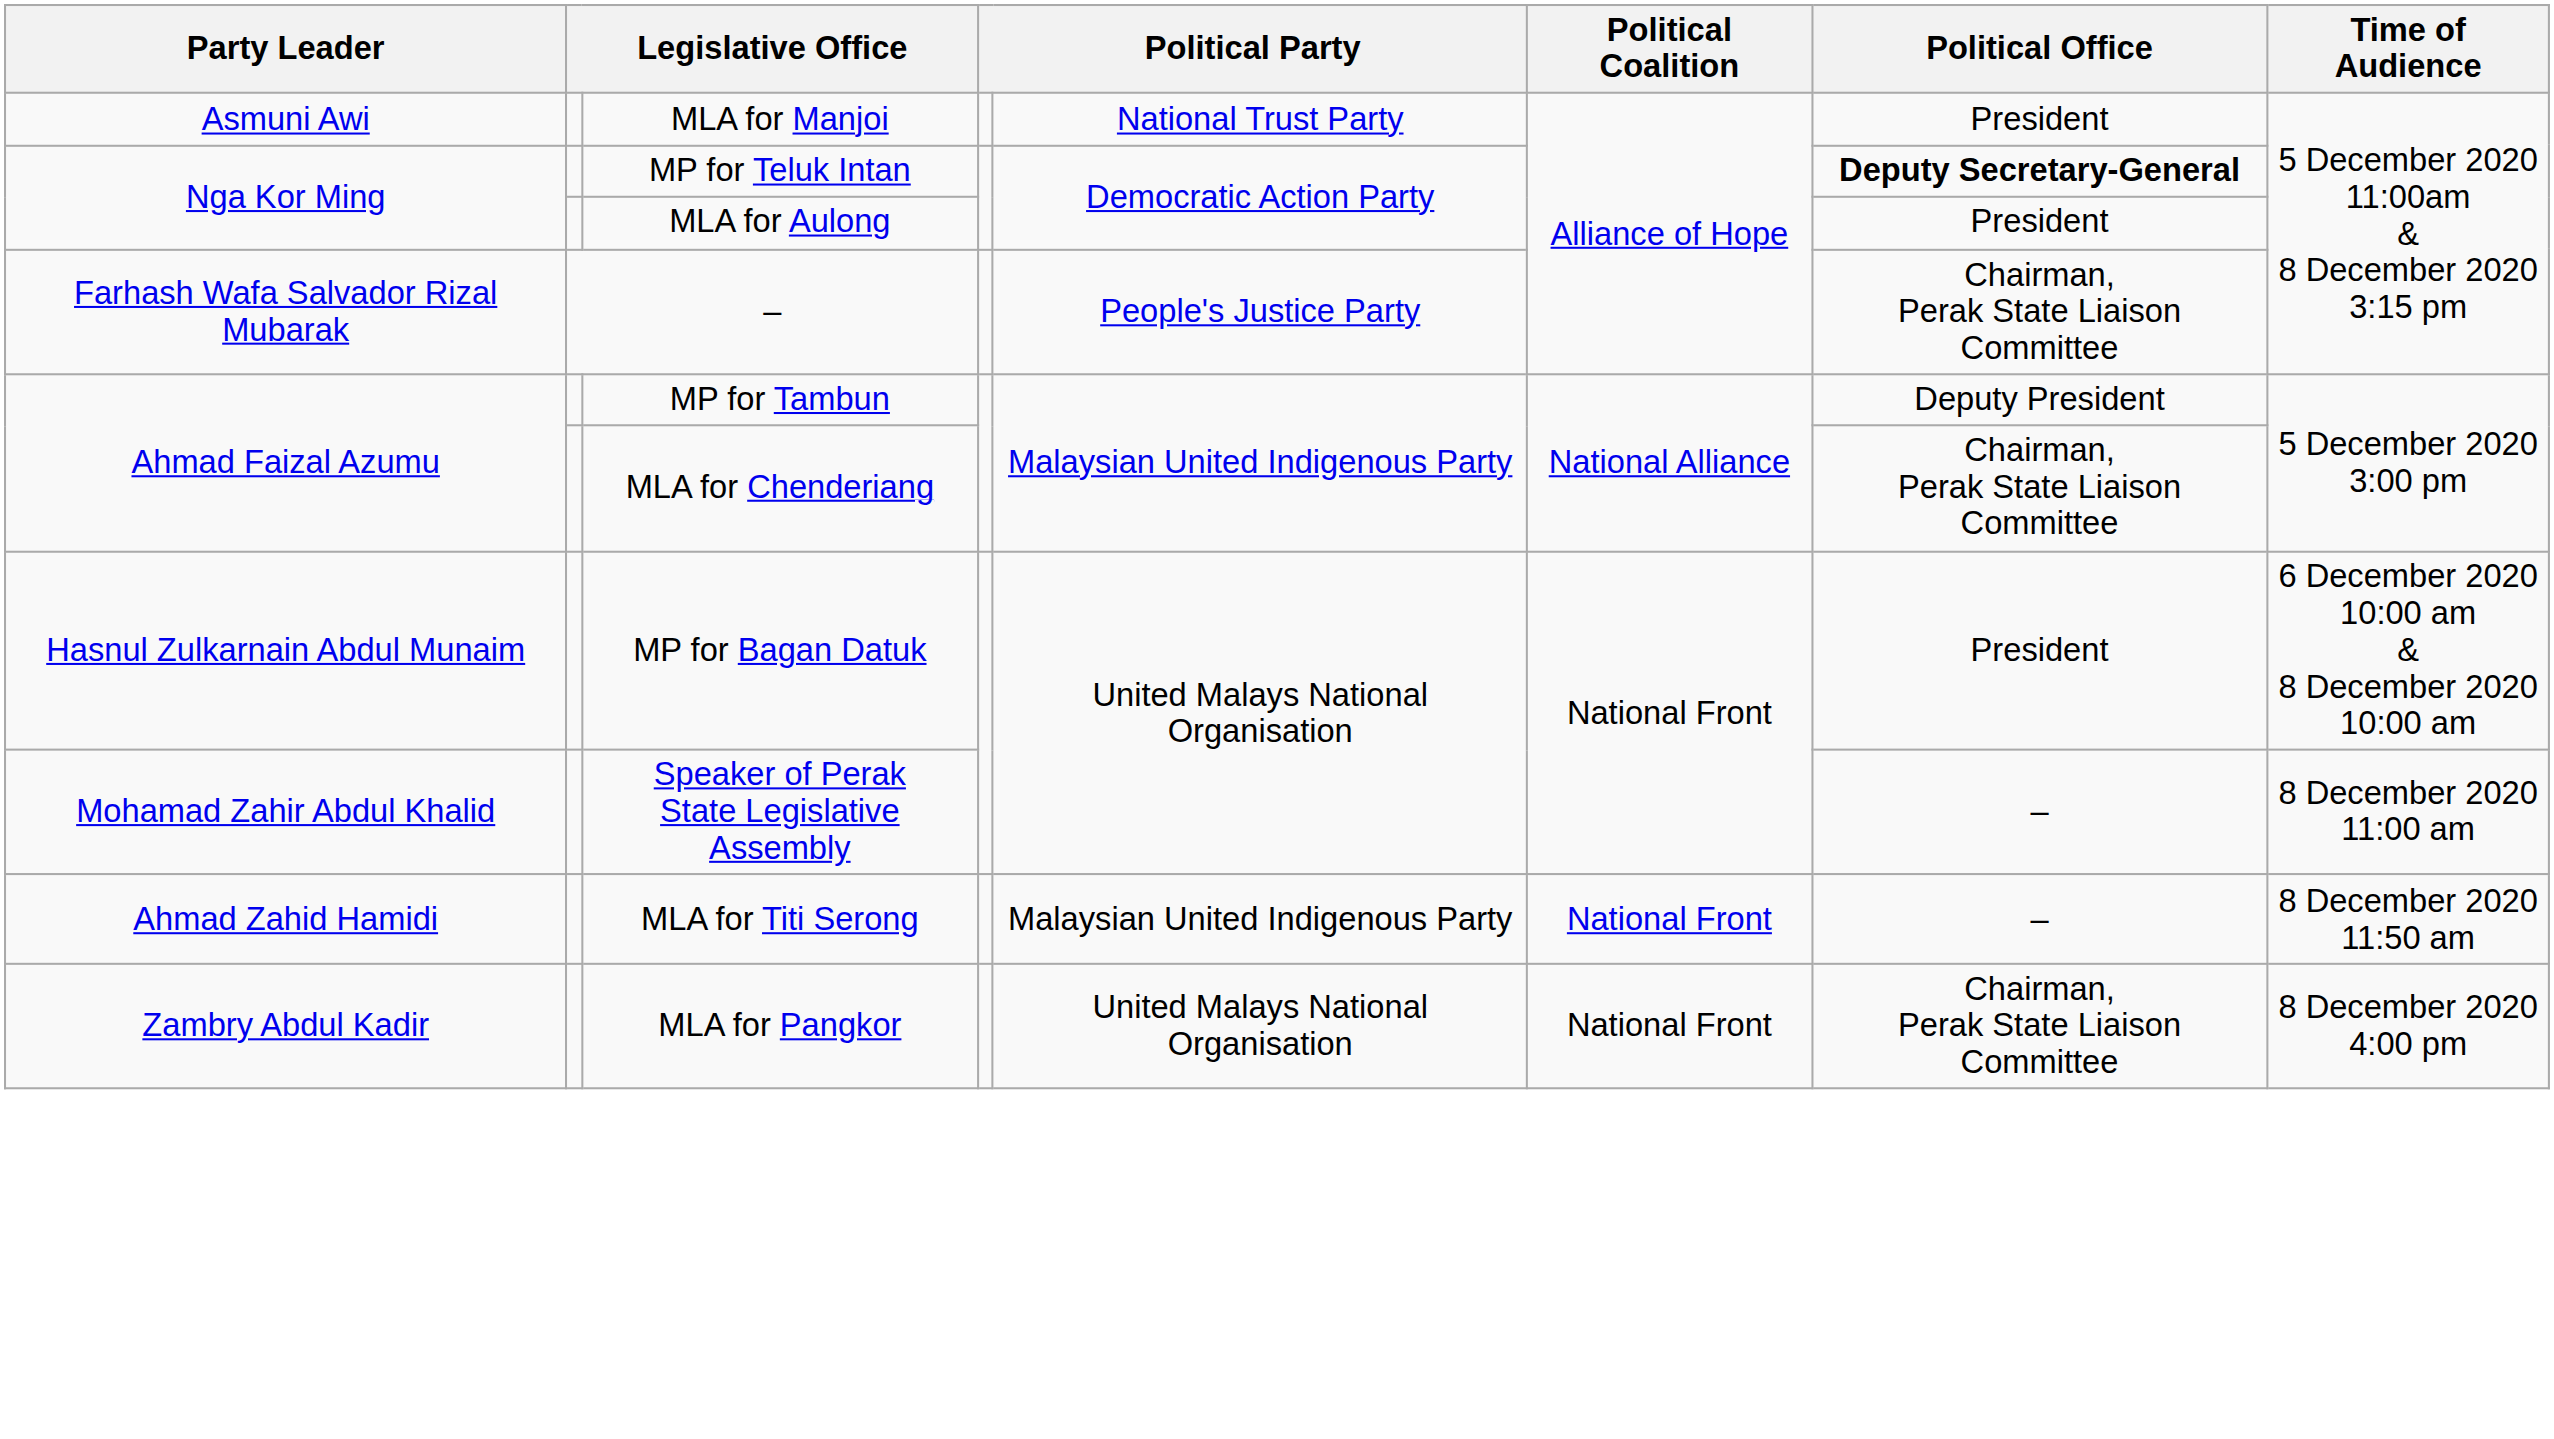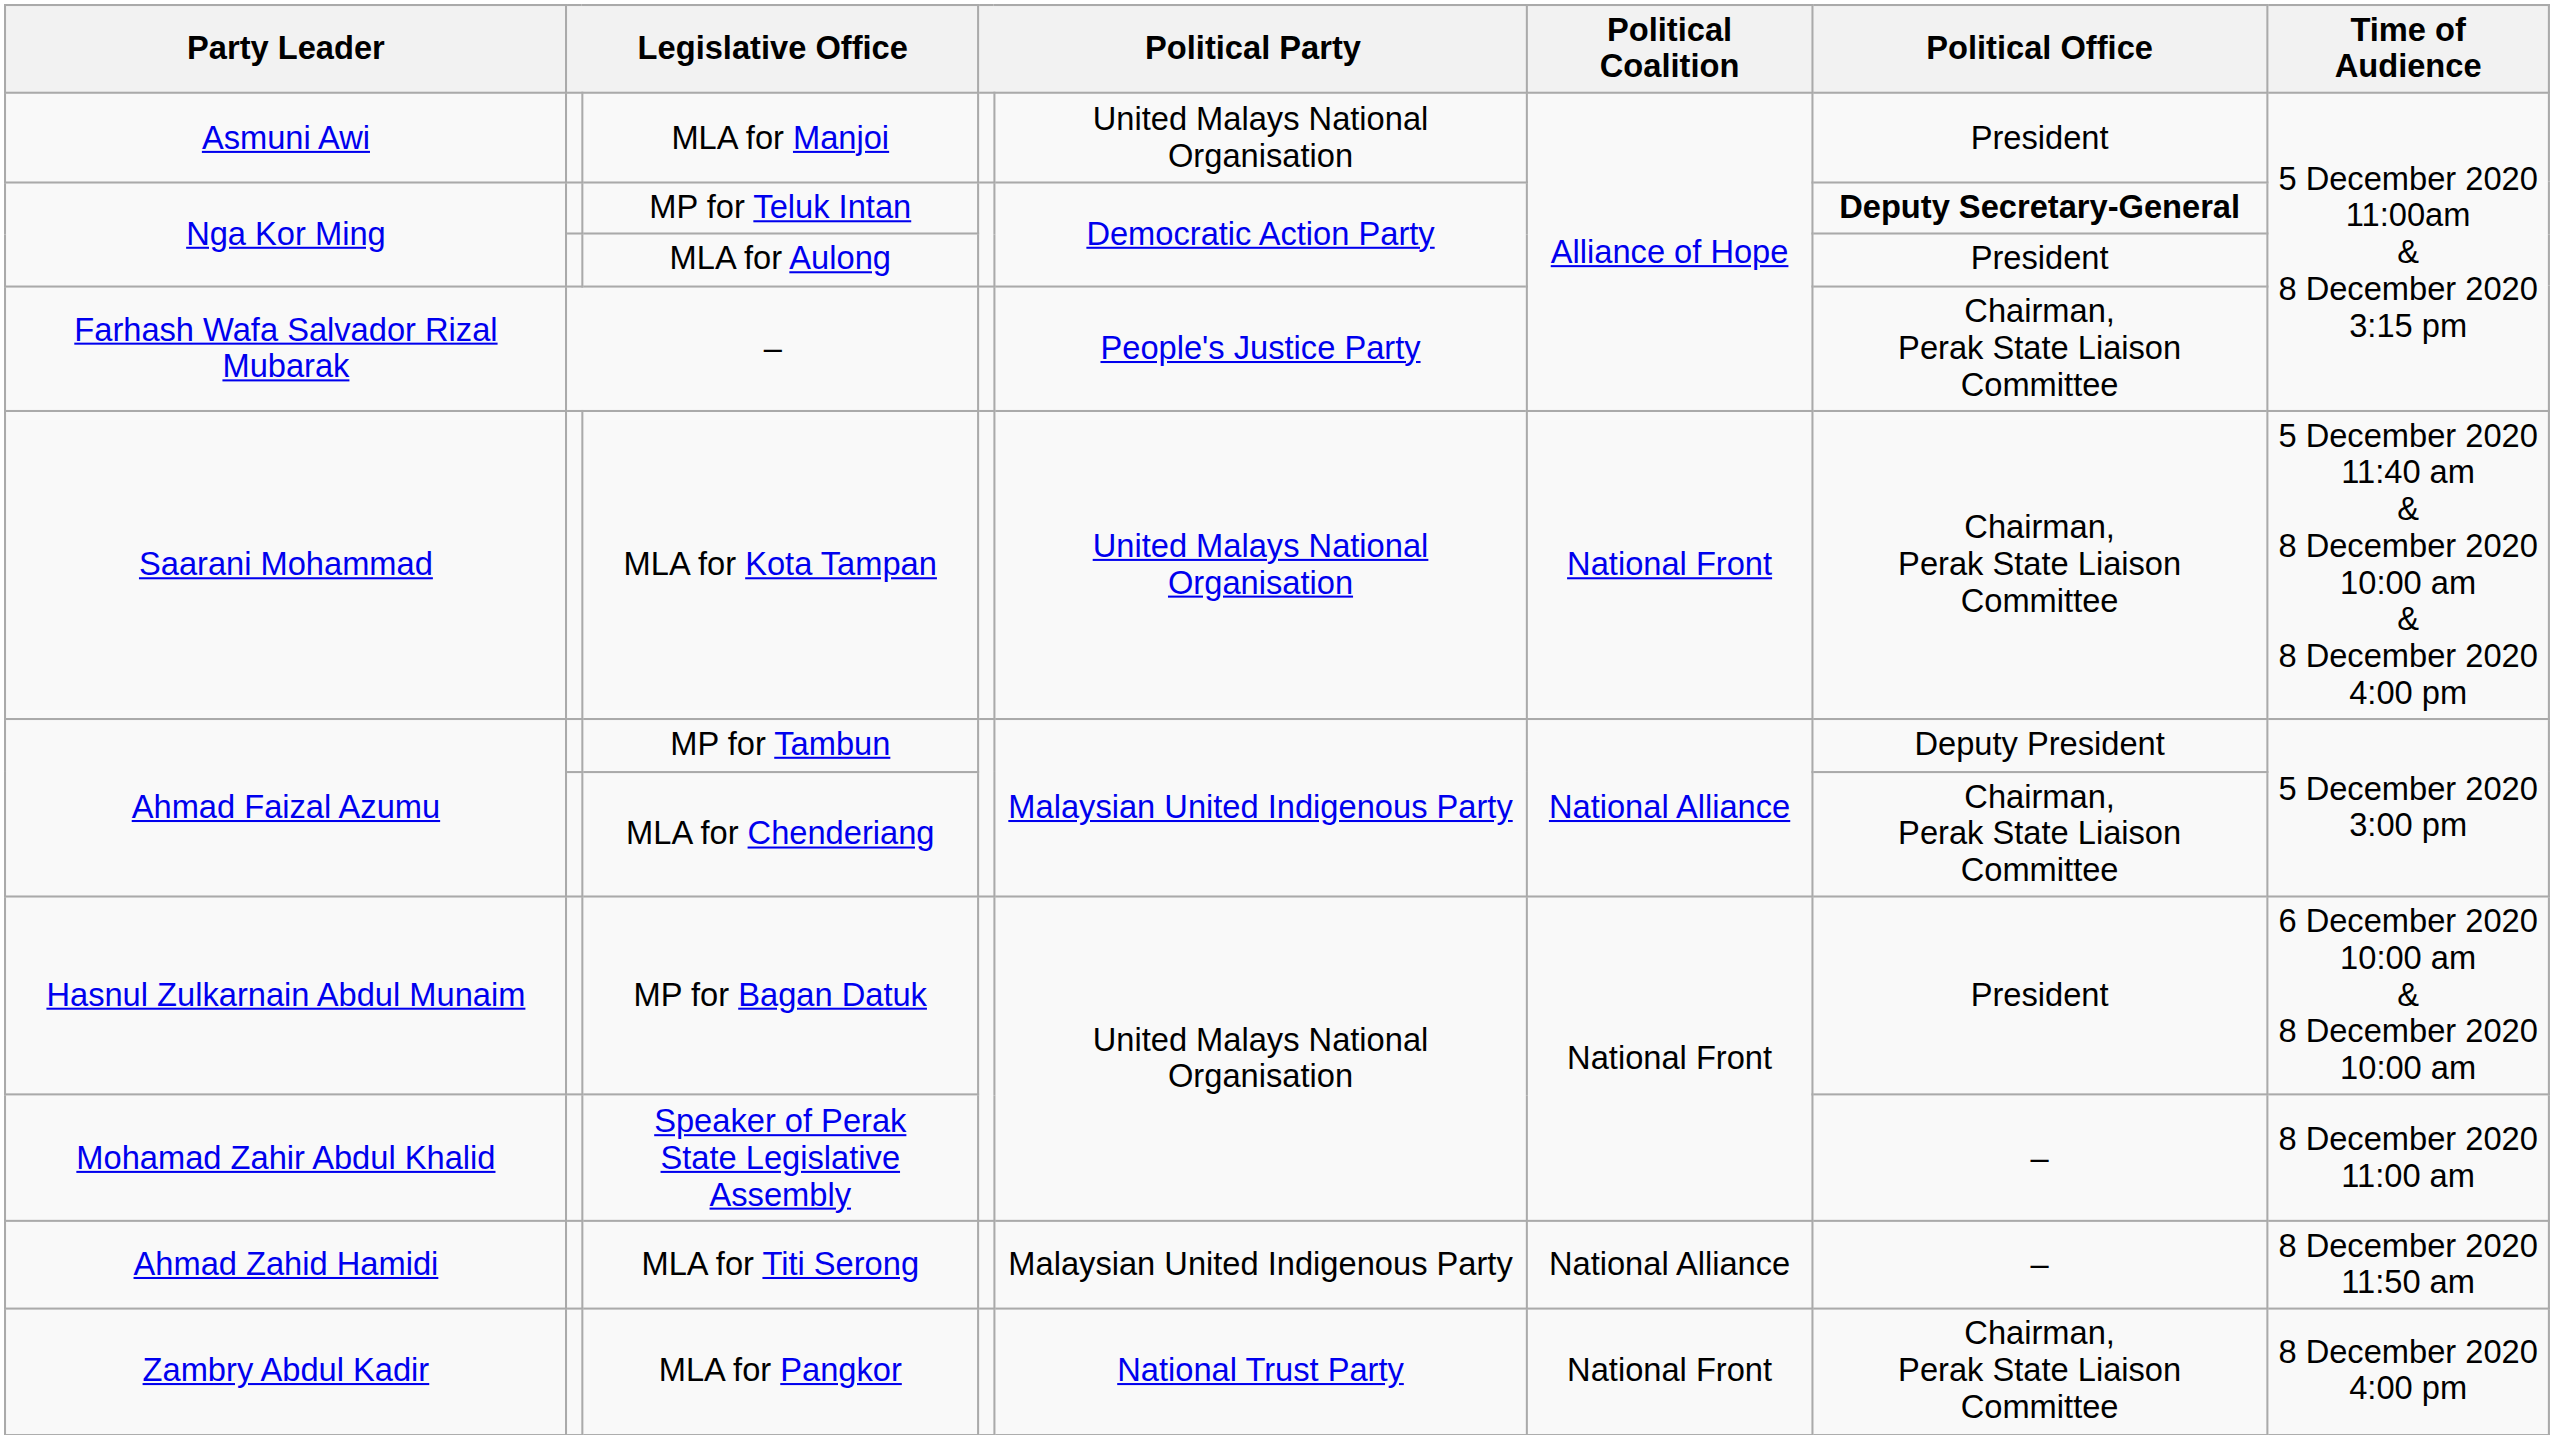MLA for Manjoi | column 5: National Trust Party -> United Malays National Organisation
+ row: Saarani Mohammad | MLA for Kota Tampan | United Malays National Organisation | National Front | Chairman, Perak State Liaison Committee | 5 December 2020 11:40 am & 8 December 2020 10:00 am & 8 December 2020 4:00 pm
MLA for Titi Serong | Political Coalition: National Front -> National Alliance
MLA for Pangkor | column 5: United Malays National Organisation -> National Trust Party
